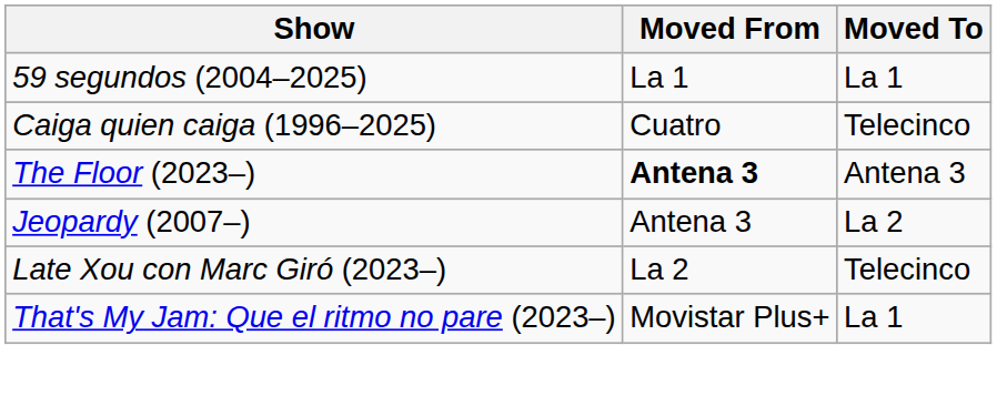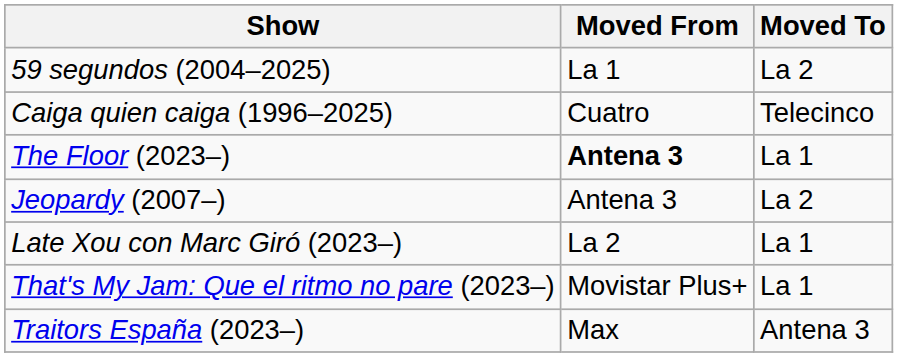59 segundos (2004–2025) | Moved To: La 1 -> La 2
The Floor (2023–) | Moved To: Antena 3 -> La 1
Late Xou con Marc Giró (2023–) | Moved To: Telecinco -> La 1
+ row: Traitors España (2023–) | Max | Antena 3
